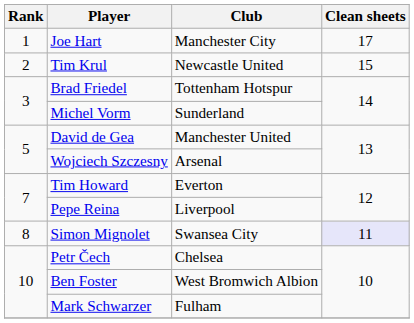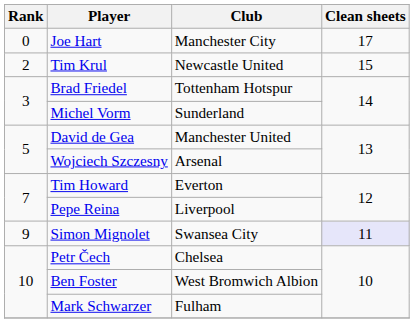Joe Hart | Rank: 1 -> 0
Simon Mignolet | Rank: 8 -> 9
